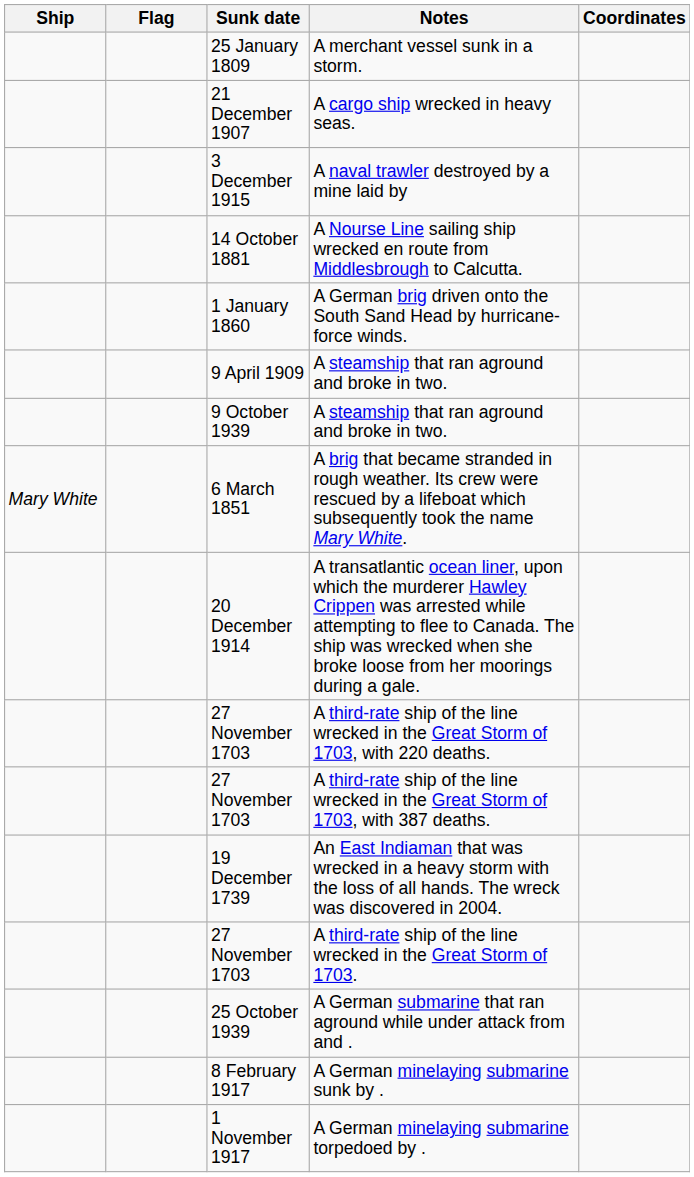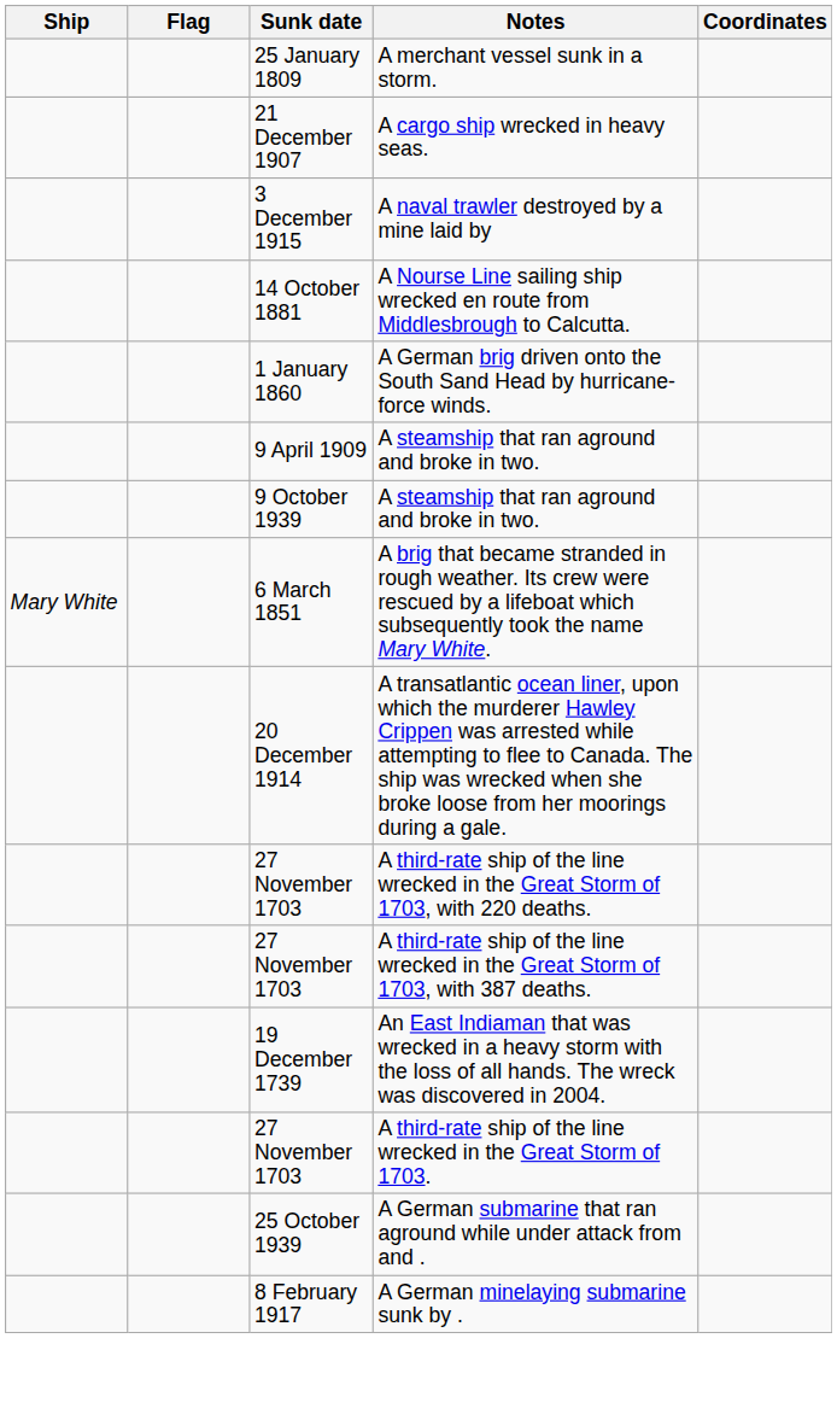- row: 1 November 1917 | A German minelaying submarine torpedoed by .
